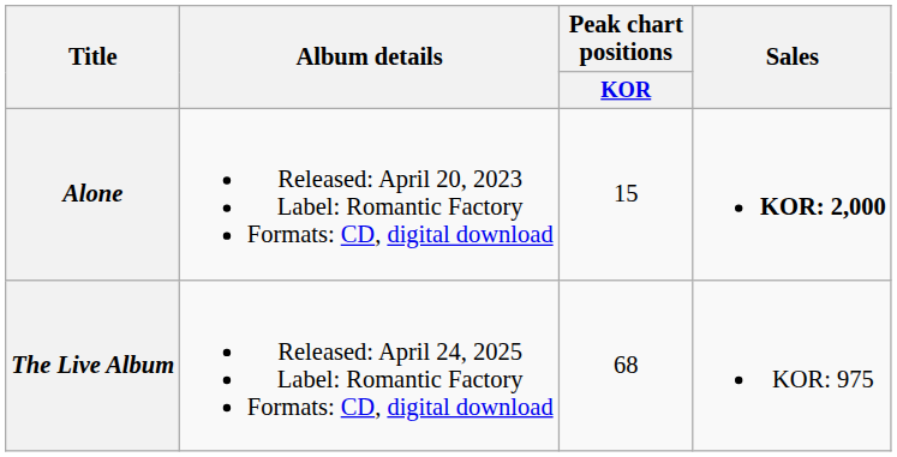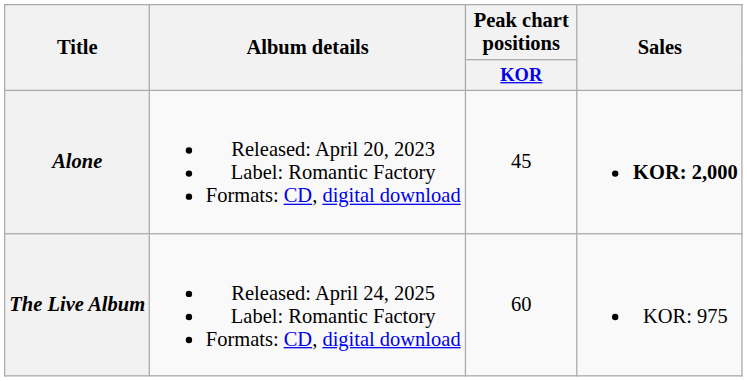Alone | Peak chart positions / KOR: 15 -> 45
The Live Album | Peak chart positions / KOR: 68 -> 60
